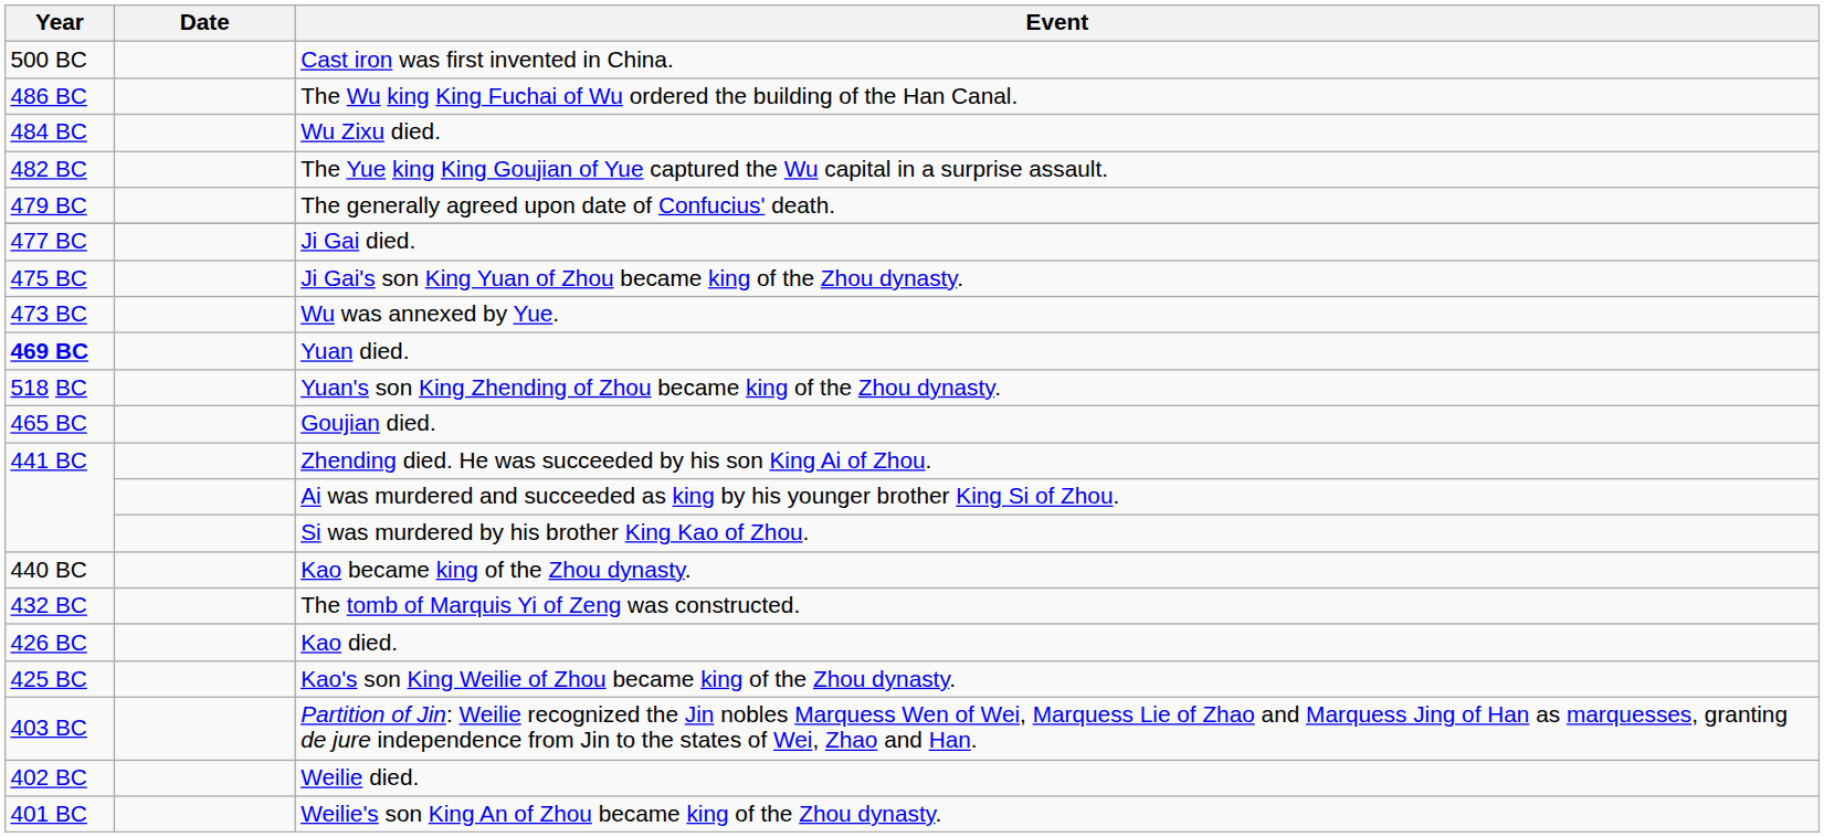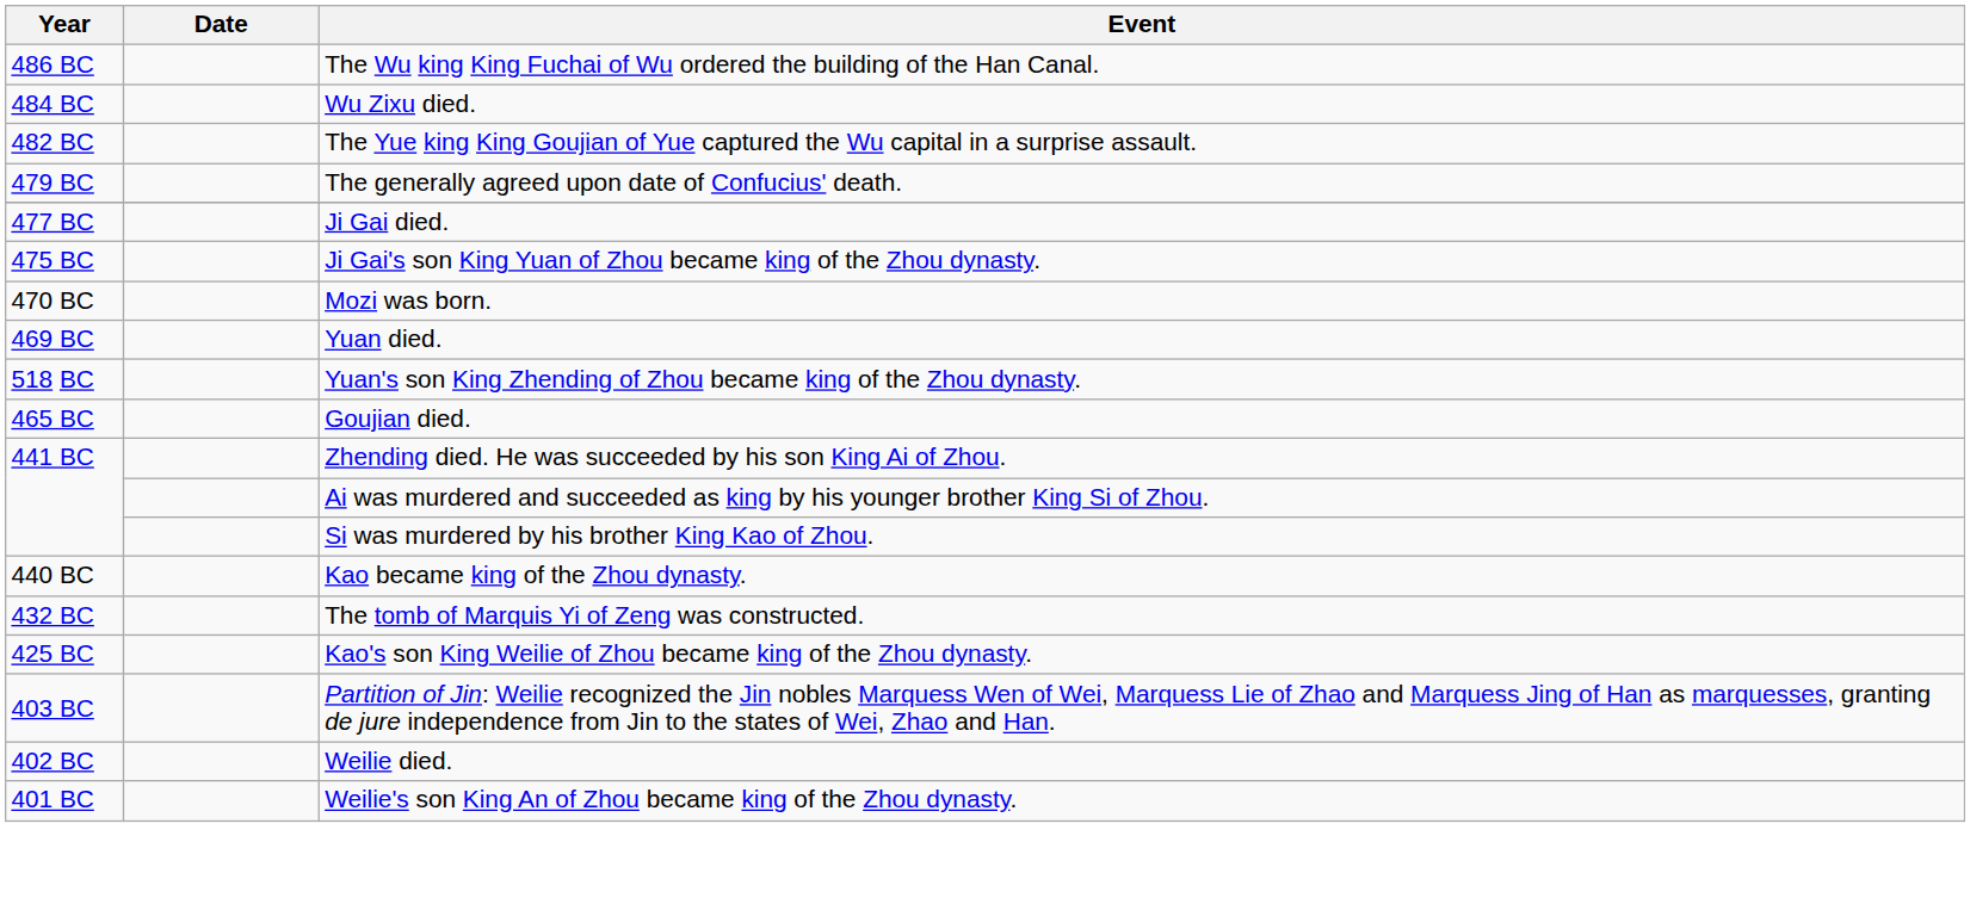- row: 500 BC | Cast iron was first invented in China.
- row: 473 BC | Wu was annexed by Yue.
+ row: 470 BC | Mozi was born.
Yuan died. | Year: bold -> normal
- row: 426 BC | Kao died.
